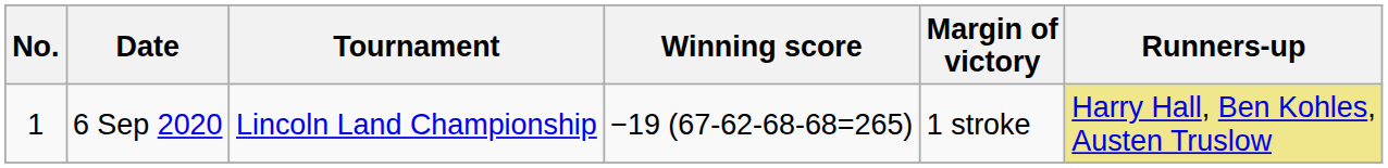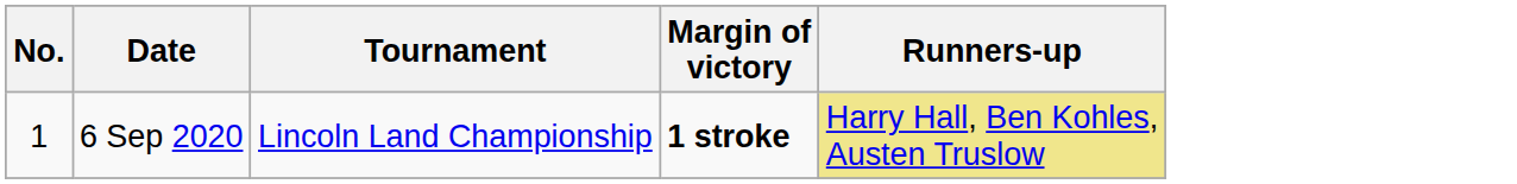- column: Winning score | −19 (67-62-68-68=265)
6 Sep 2020 | Margin of victory: normal -> bold
